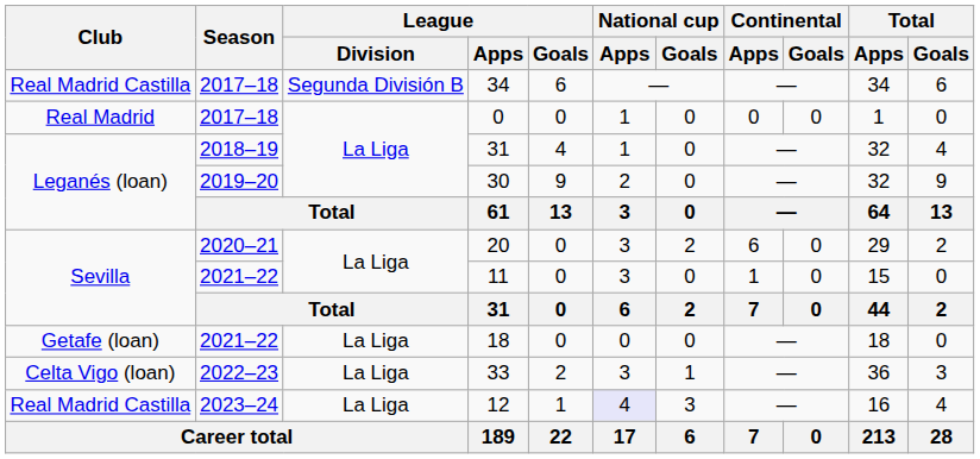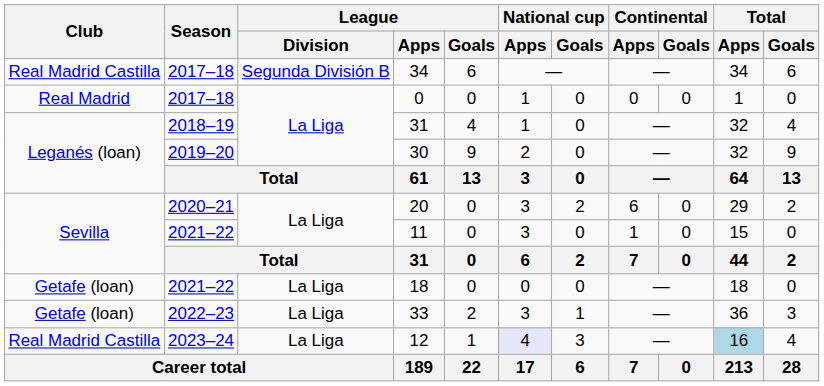33 | Club: Celta Vigo (loan) -> Getafe (loan)
12 | Total / Apps: no background -> lightblue background
